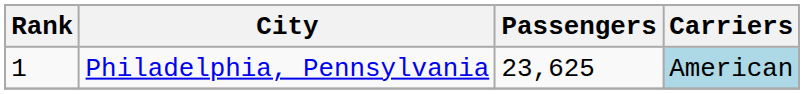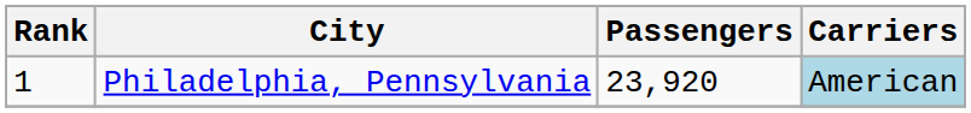Philadelphia, Pennsylvania | Passengers: 23,625 -> 23,920
